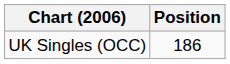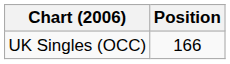UK Singles (OCC) | Position: 186 -> 166
